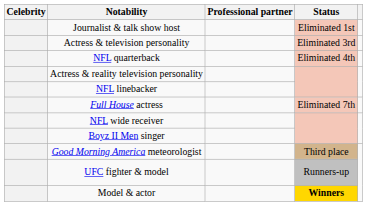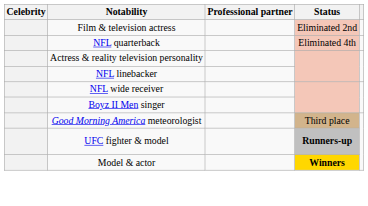- row: Journalist & talk show host | Eliminated 1st
+ row: Film & television actress | Eliminated 2nd
- row: Actress & television personality | Eliminated 3rd
- row: Full House actress | Eliminated 7th
UFC fighter & model | Status: normal -> bold
